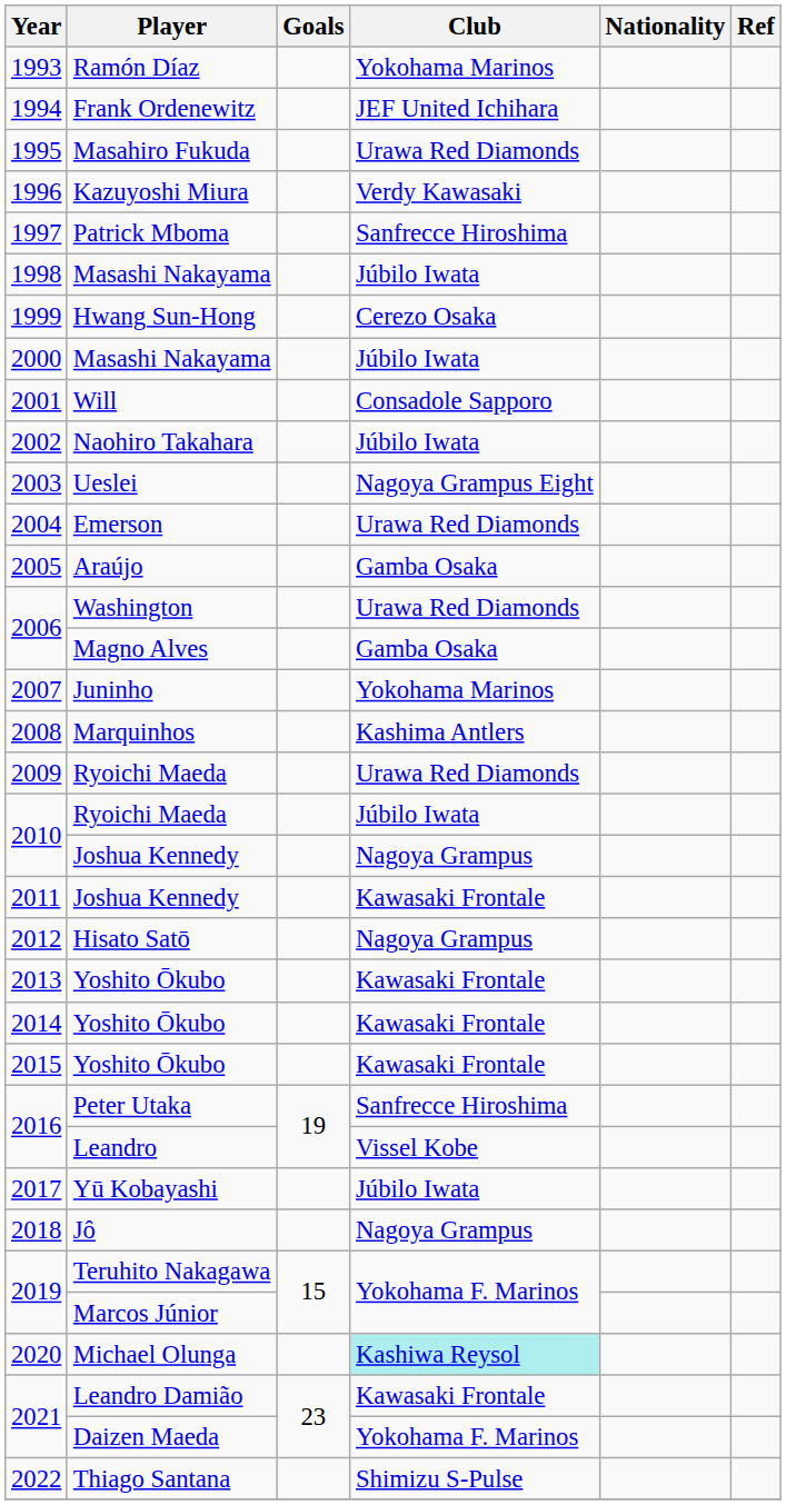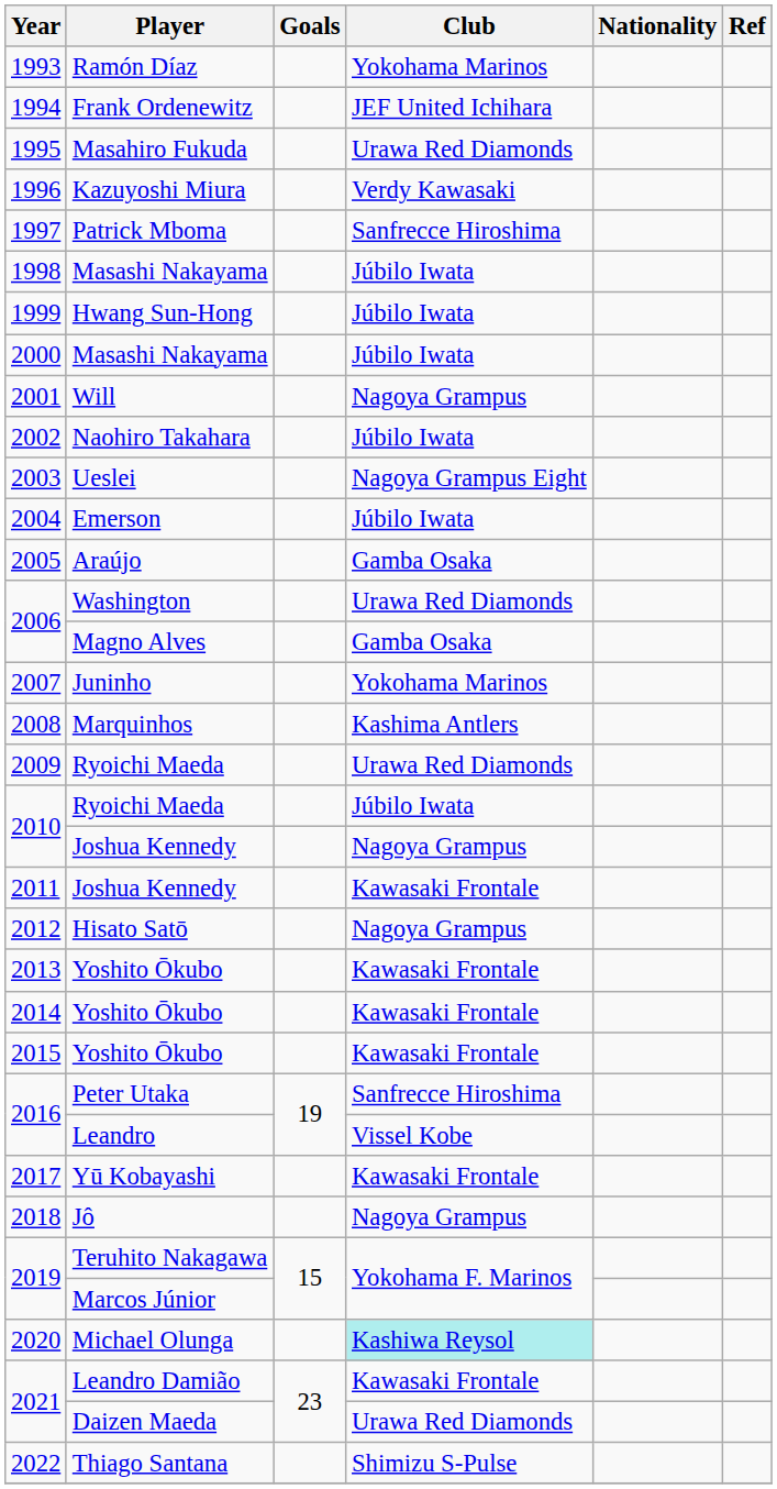1999 | Club: Cerezo Osaka -> Júbilo Iwata
2001 | Club: Consadole Sapporo -> Nagoya Grampus
2004 | Club: Urawa Red Diamonds -> Júbilo Iwata
2017 | Club: Júbilo Iwata -> Kawasaki Frontale
2021 / Daizen Maeda | Club: Yokohama F. Marinos -> Urawa Red Diamonds
